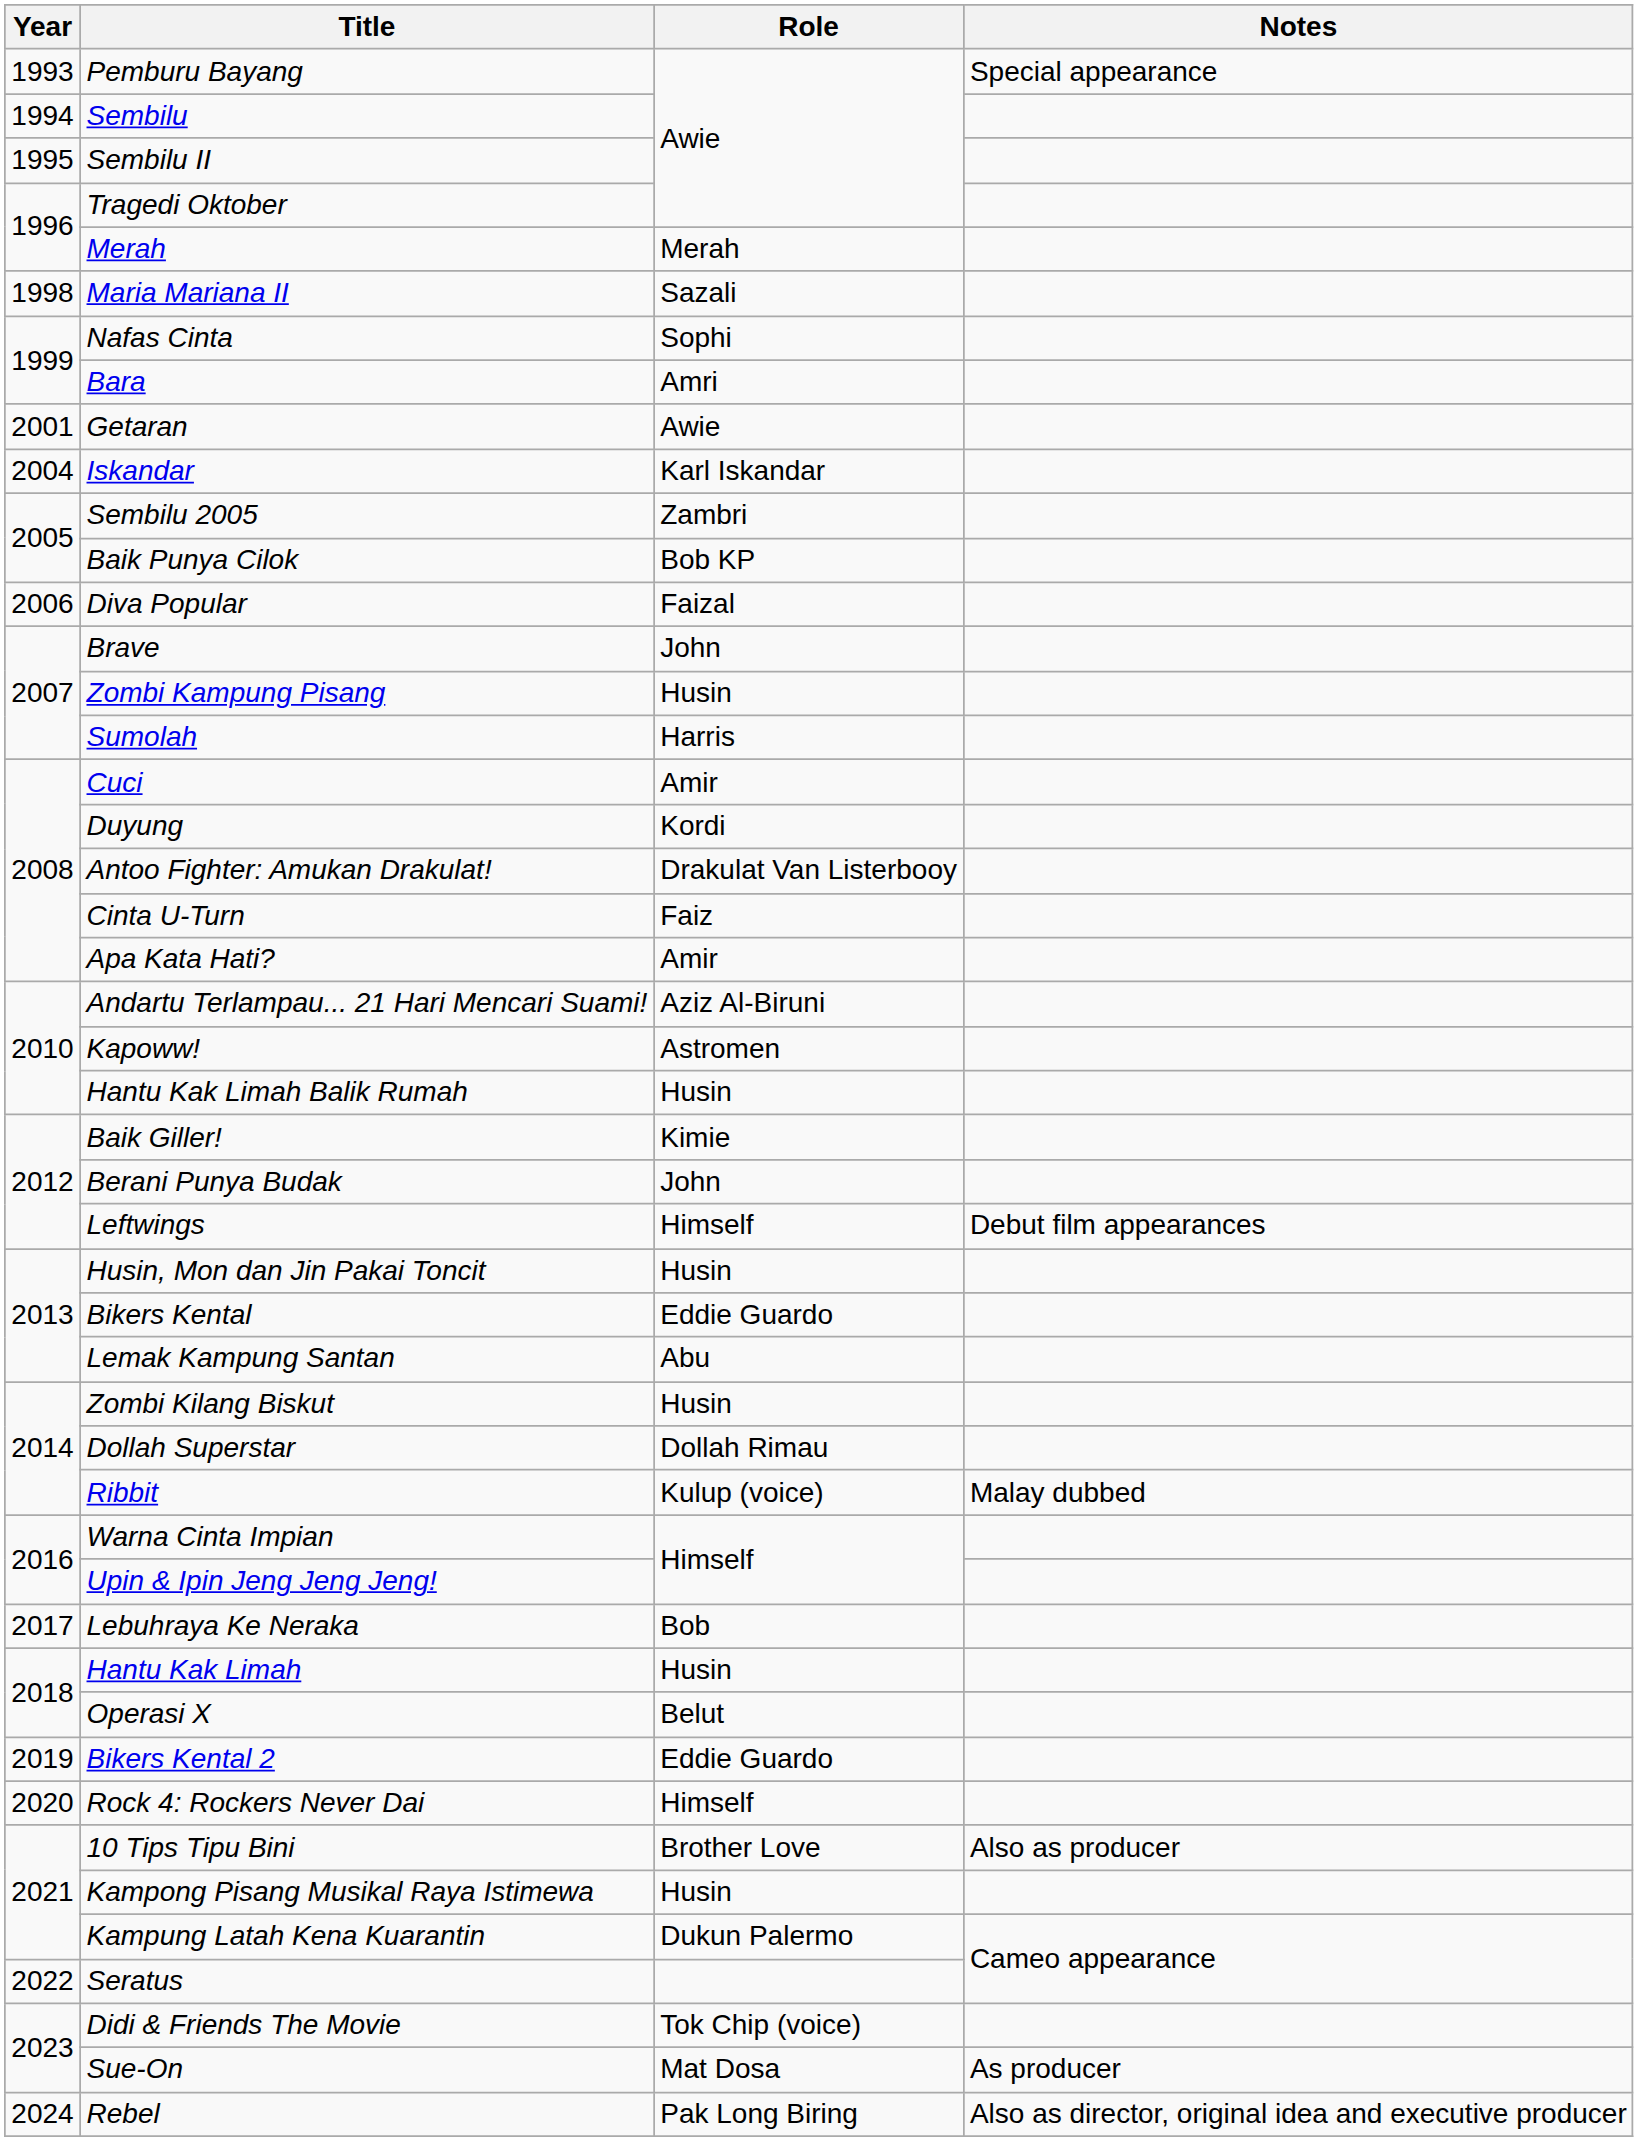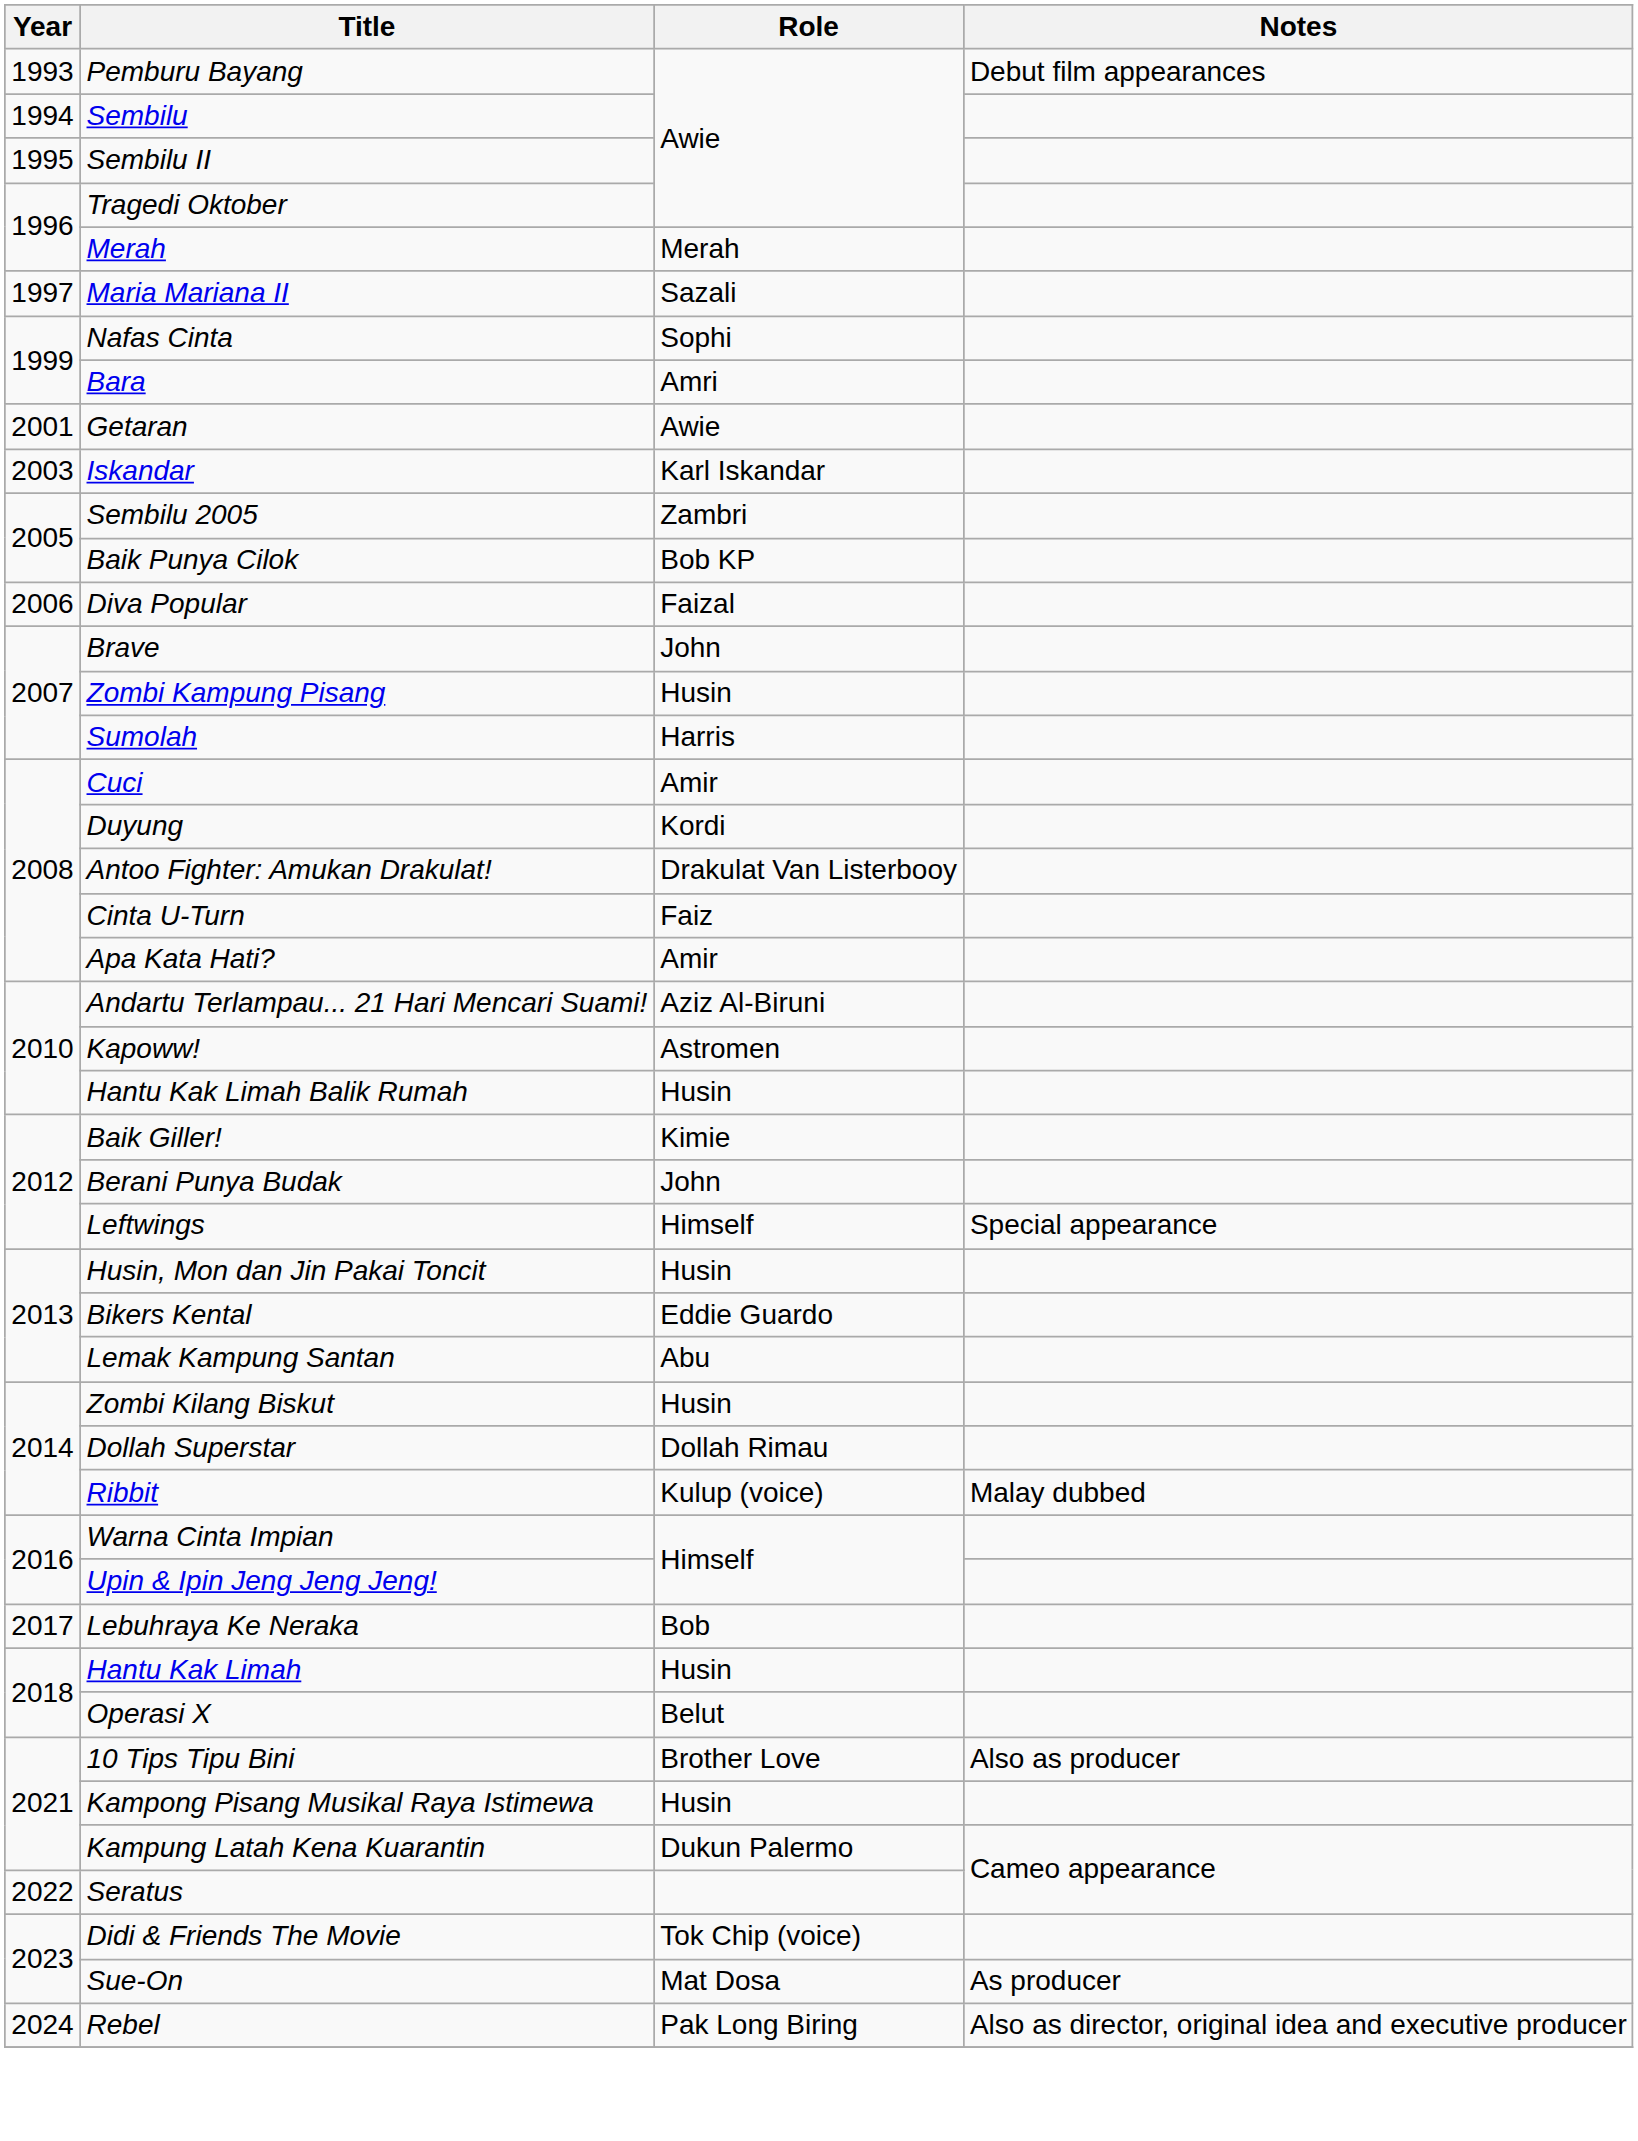Pemburu Bayang | Notes: Special appearance -> Debut film appearances
Maria Mariana II | Year: 1998 -> 1997
Iskandar | Year: 2004 -> 2003
Leftwings | Notes: Debut film appearances -> Special appearance
- row: 2019 | Bikers Kental 2 | Eddie Guardo
- row: 2020 | Rock 4: Rockers Never Dai | Himself
